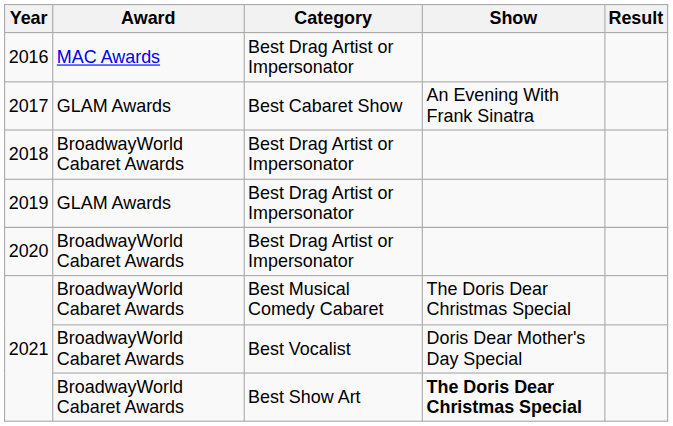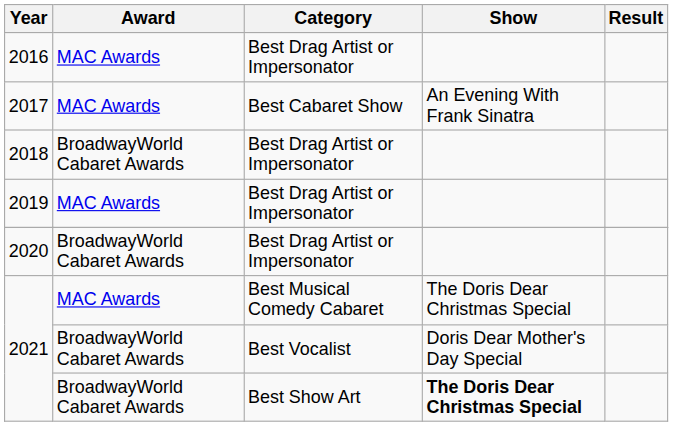2017 | Award: GLAM Awards -> MAC Awards
2019 | Award: GLAM Awards -> MAC Awards
2021 / Best Musical Comedy Cabaret | Award: BroadwayWorld Cabaret Awards -> MAC Awards
